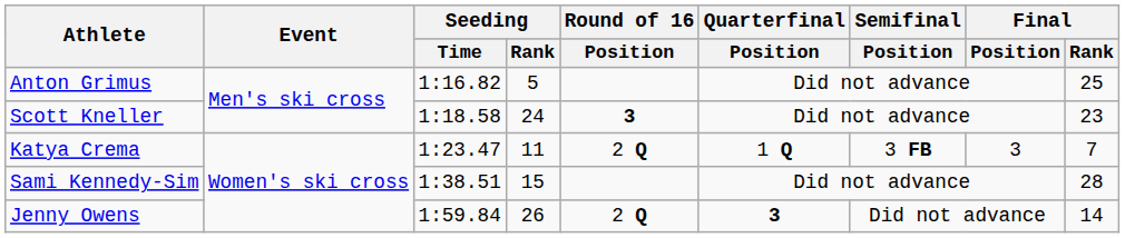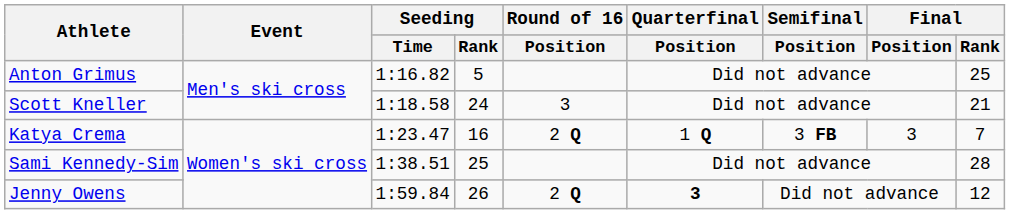Scott Kneller | Round of 16 / Position: bold -> normal
Scott Kneller | Final / Rank: 23 -> 21
Katya Crema | Seeding / Rank: 11 -> 16
Sami Kennedy-Sim | Seeding / Rank: 15 -> 25
Jenny Owens | Final / Rank: 14 -> 12
